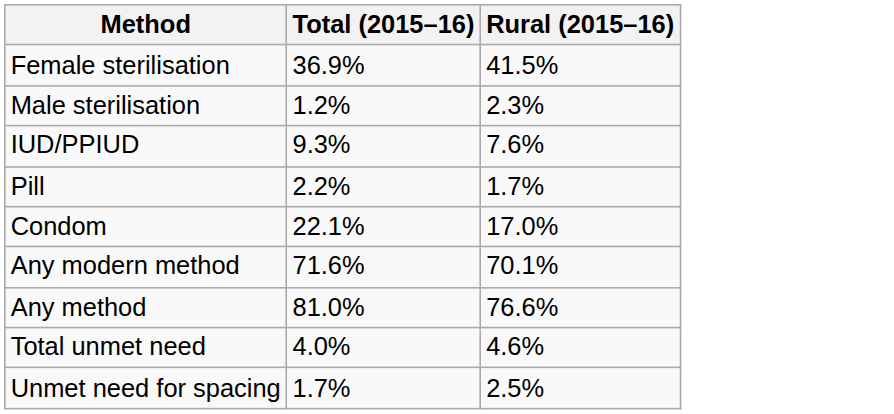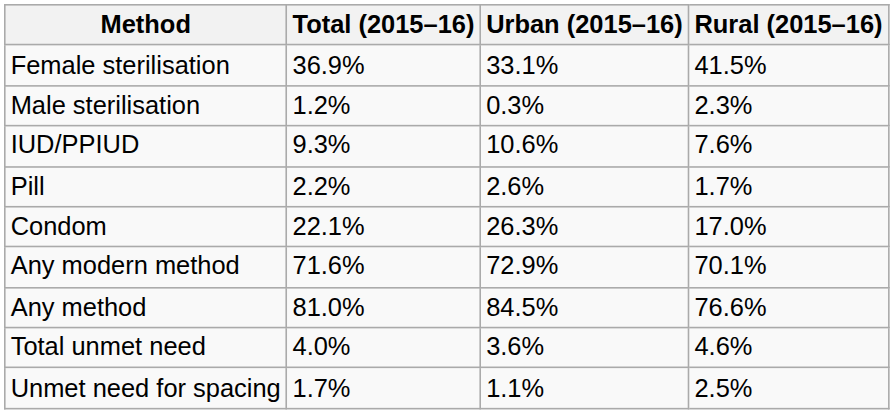+ column: Urban (2015–16) | 33.1% | 0.3% | 10.6% | 2.6% | 26.3% | 72.9% | 84.5% | 3.6% | 1.1%
